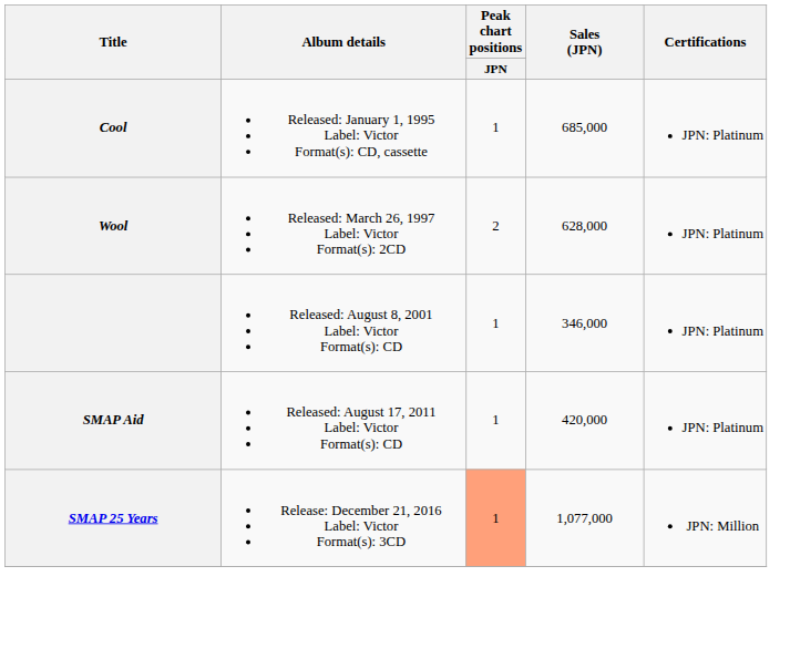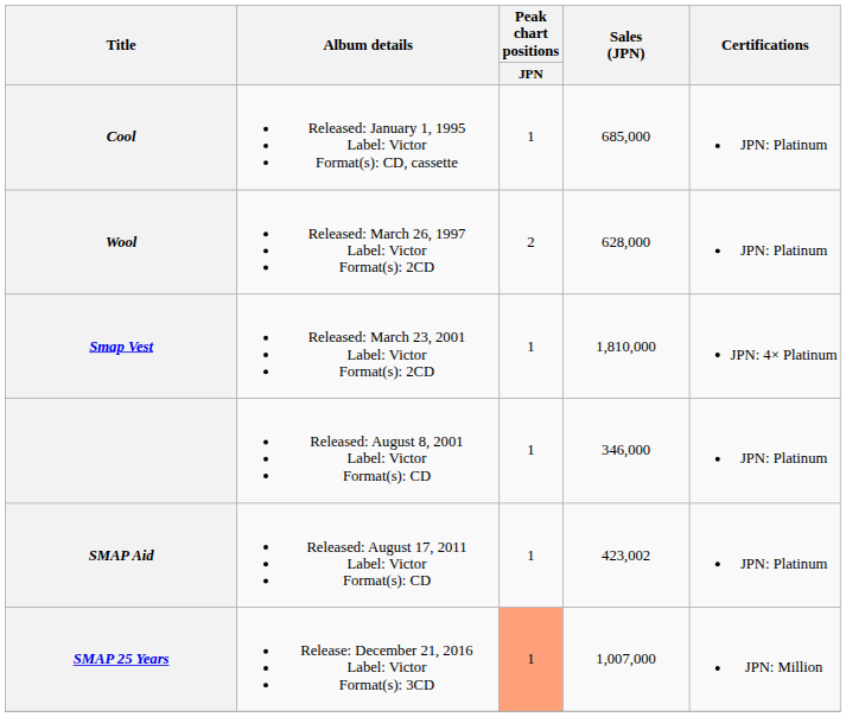+ row: Smap Vest | Released: March 23, 2001 Label: Victor Format(s): 2CD | 1 | 1,810,000 | JPN: 4× Platinum
SMAP Aid | Sales (JPN): 420,000 -> 423,002
SMAP 25 Years | Sales (JPN): 1,077,000 -> 1,007,000
